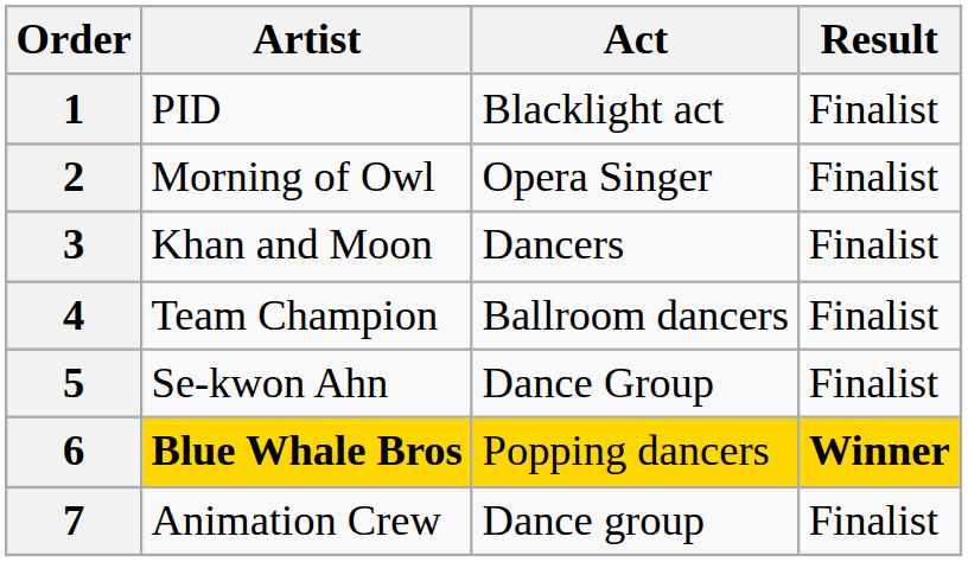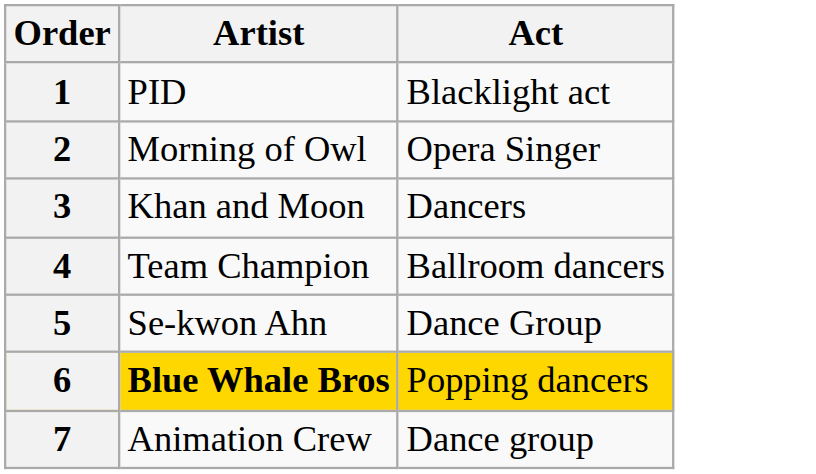- column: Result | Finalist | Finalist | Finalist | Finalist | Finalist | Winner | Finalist
